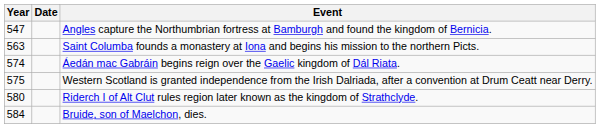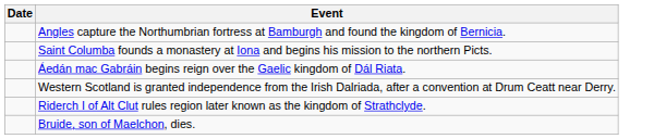- column: Year | 547 | 563 | 574 | 575 | 580 | 584
